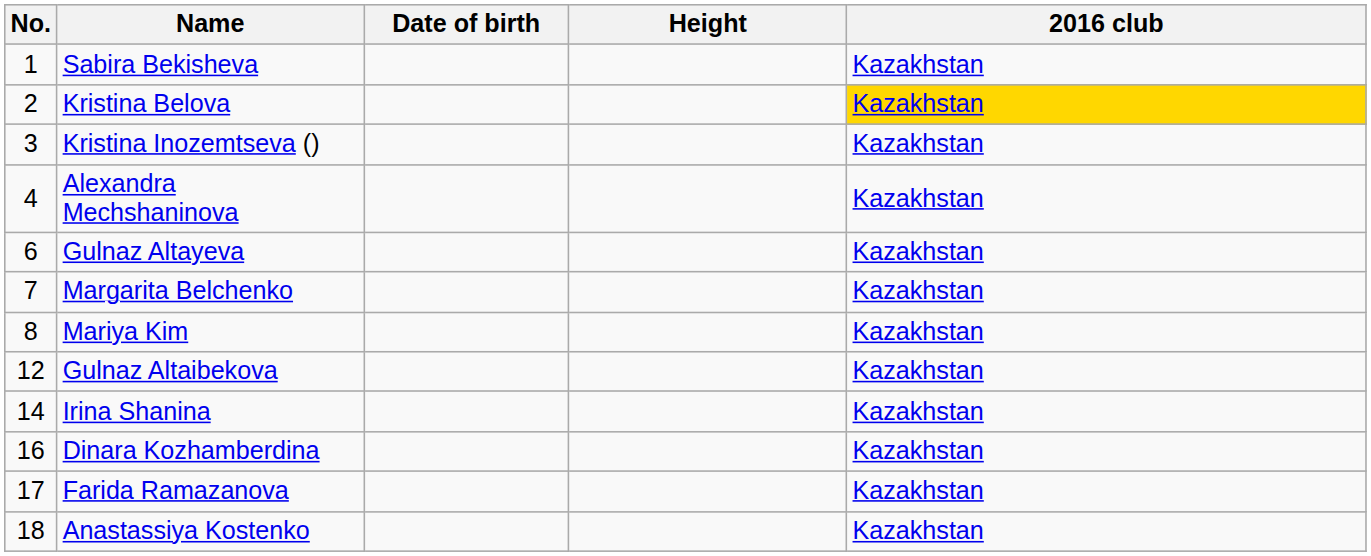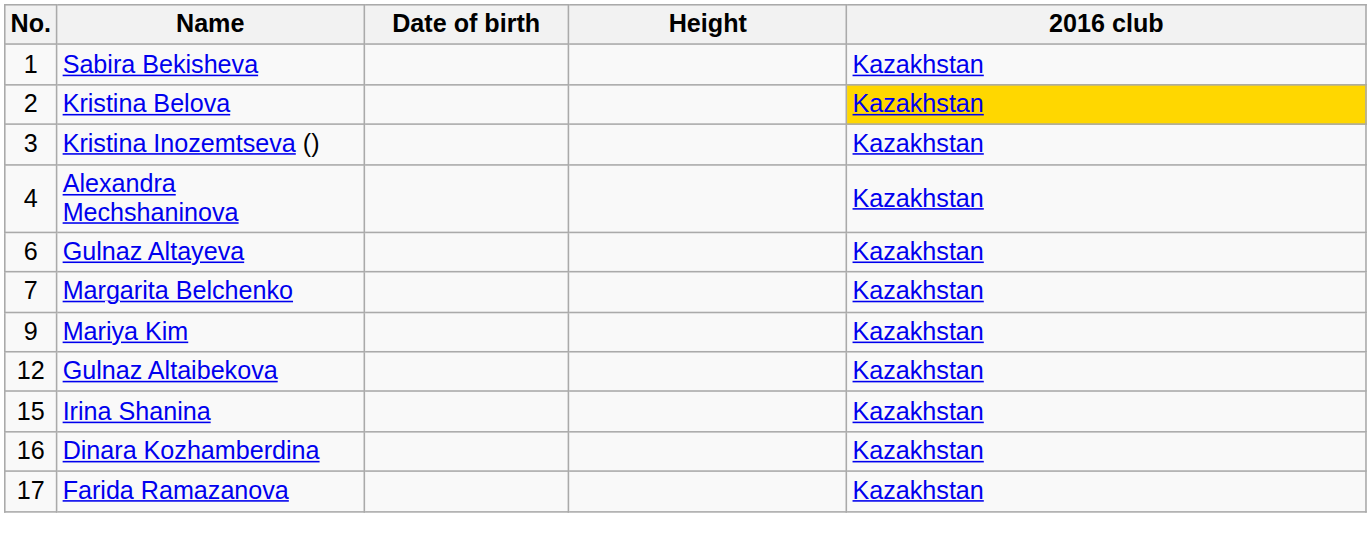Mariya Kim | No.: 8 -> 9
Irina Shanina | No.: 14 -> 15
- row: 18 | Anastassiya Kostenko | Kazakhstan
